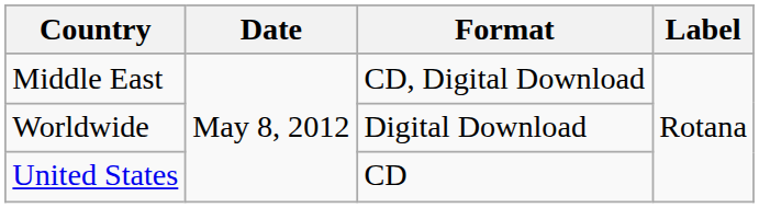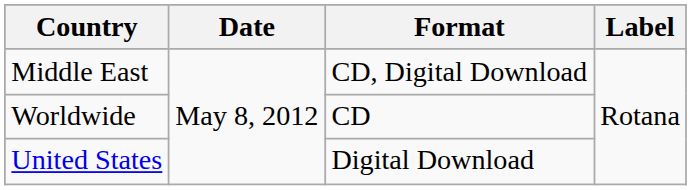Worldwide | Format: Digital Download -> CD
United States | Format: CD -> Digital Download
